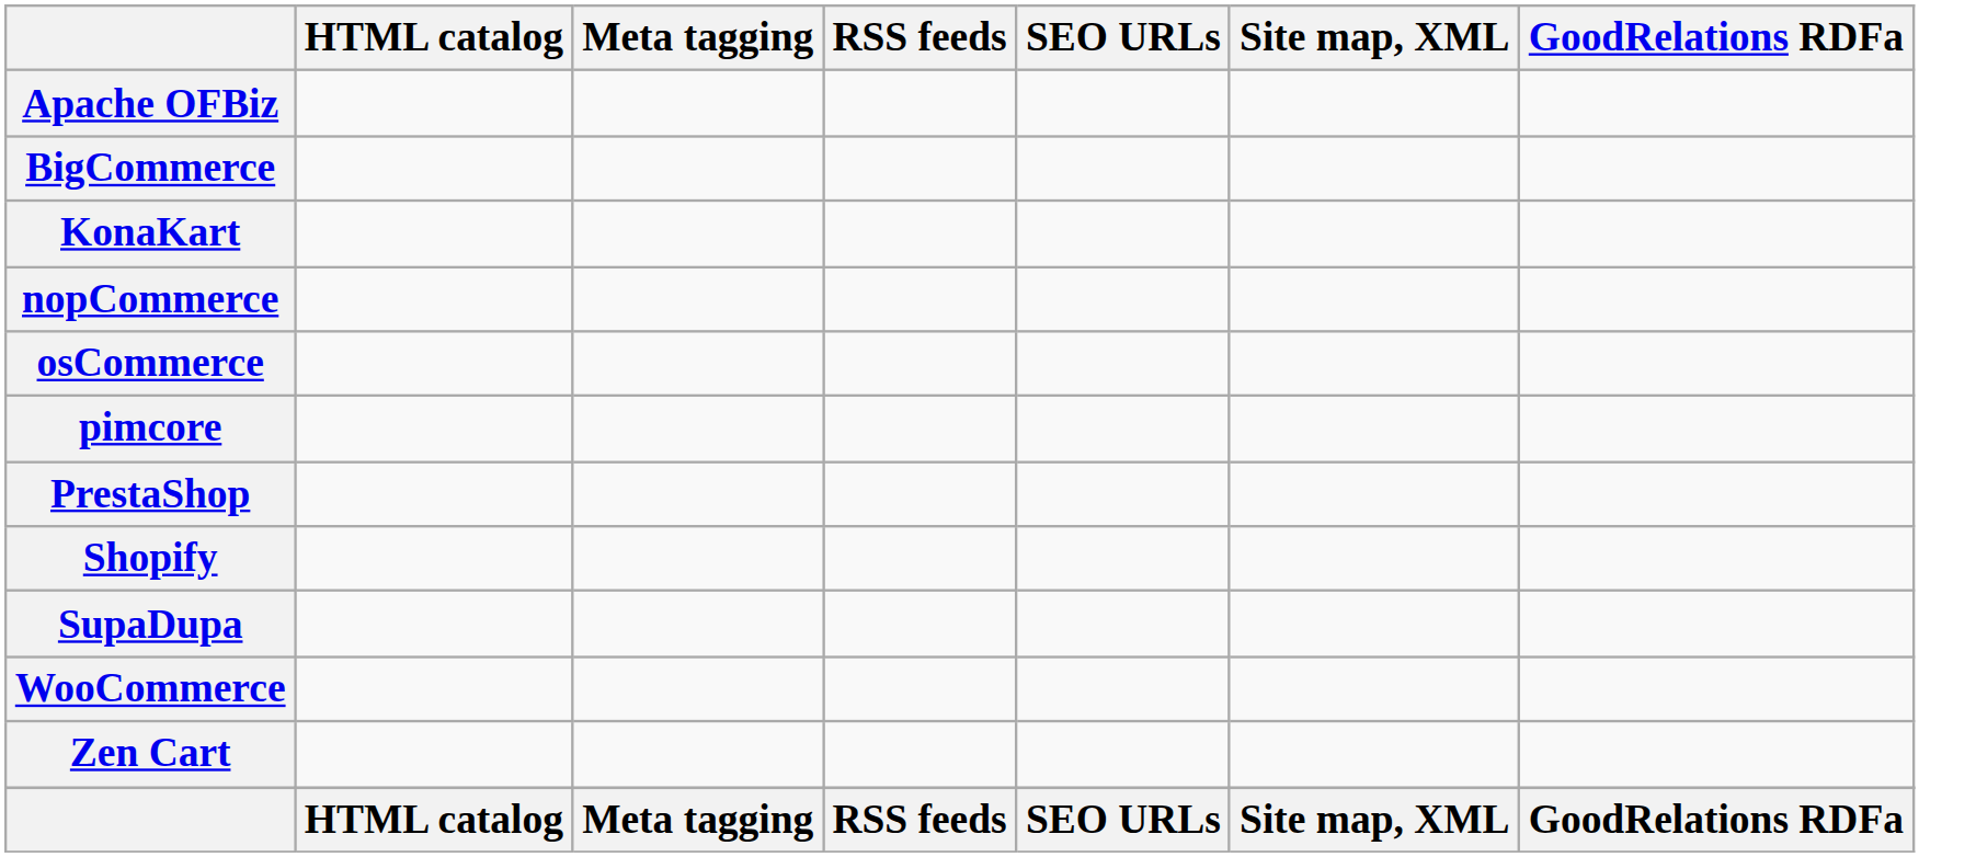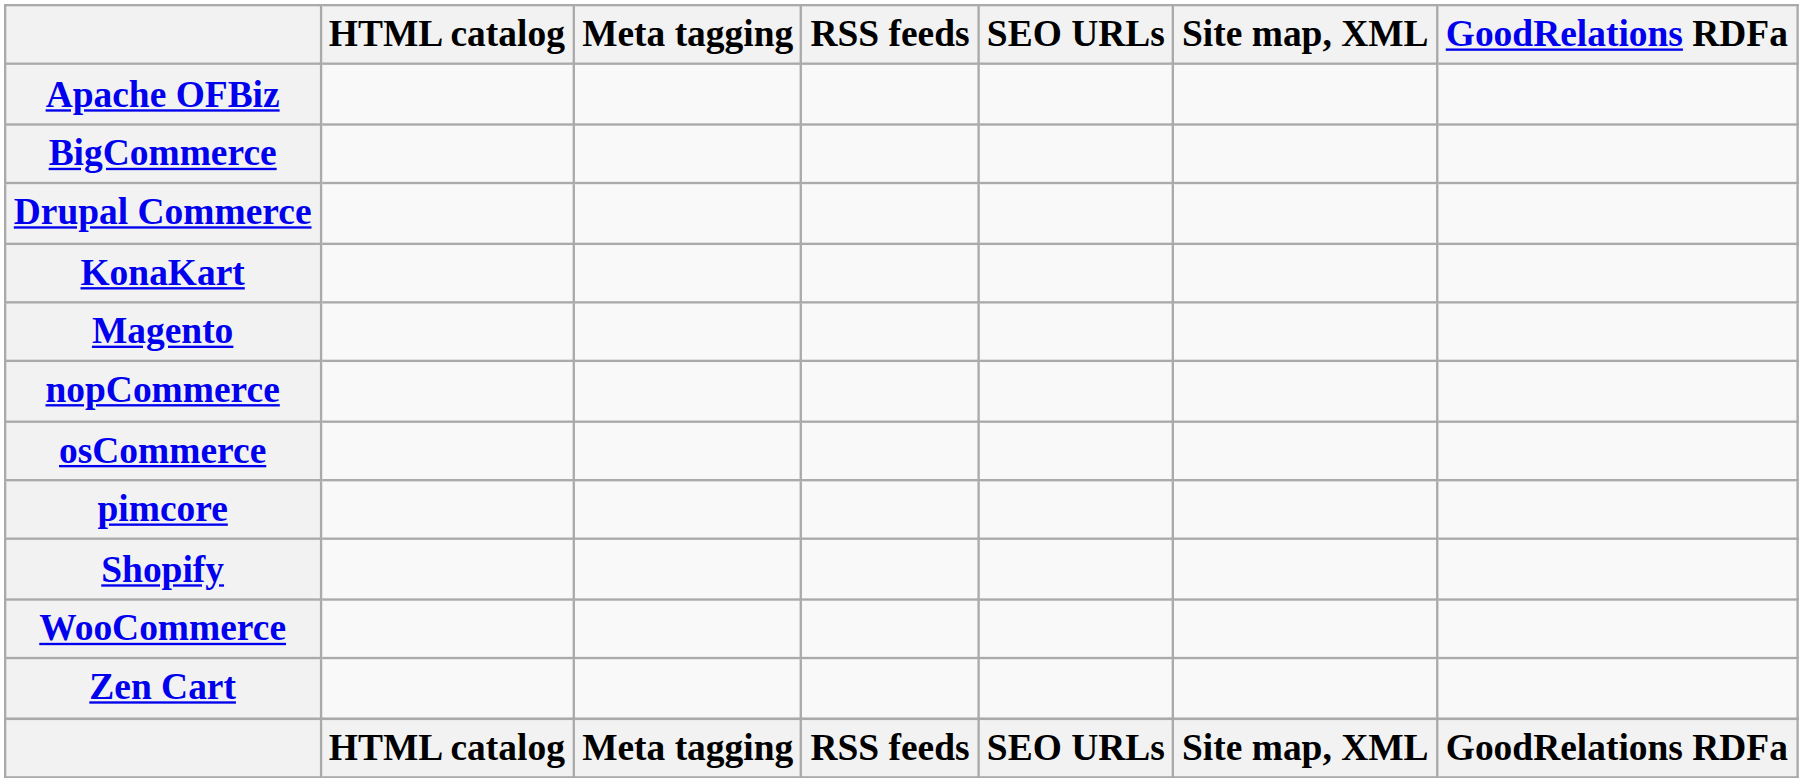+ row: Drupal Commerce
+ row: Magento
- row: PrestaShop
- row: SupaDupa
